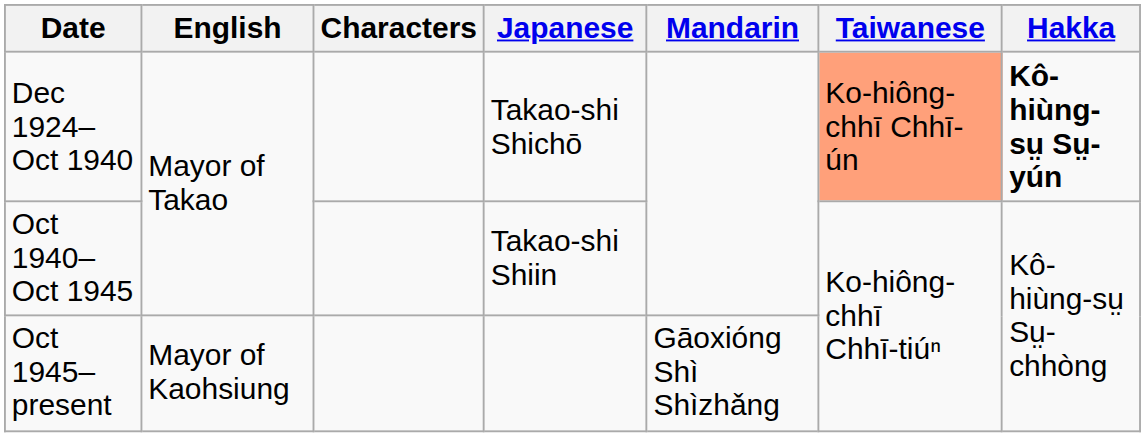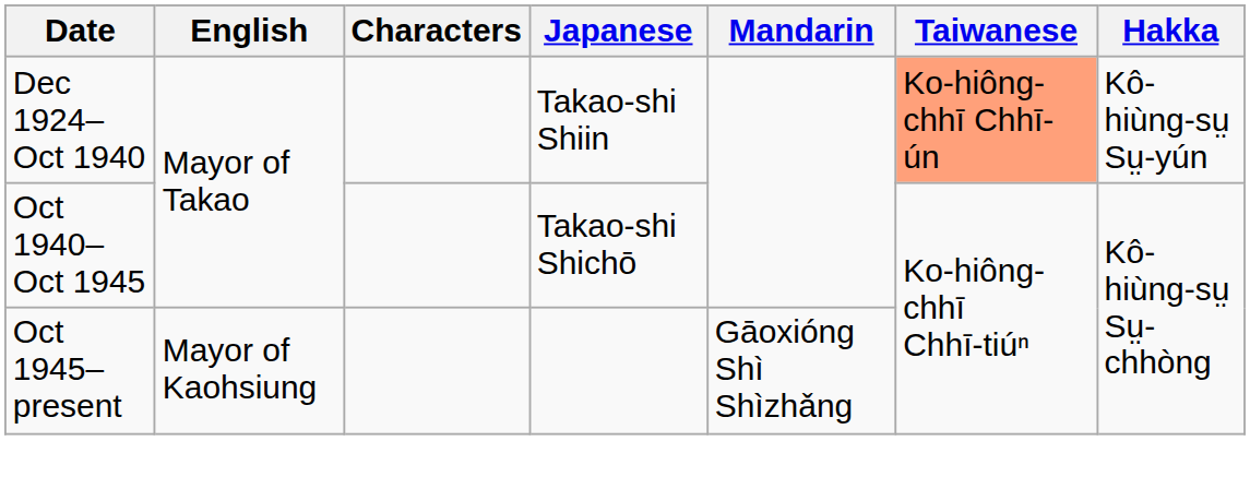Dec 1924–Oct 1940 | Japanese: Takao-shi Shichō -> Takao-shi Shiin
Dec 1924–Oct 1940 | Hakka: bold -> normal
Oct 1940–Oct 1945 | Japanese: Takao-shi Shiin -> Takao-shi Shichō
